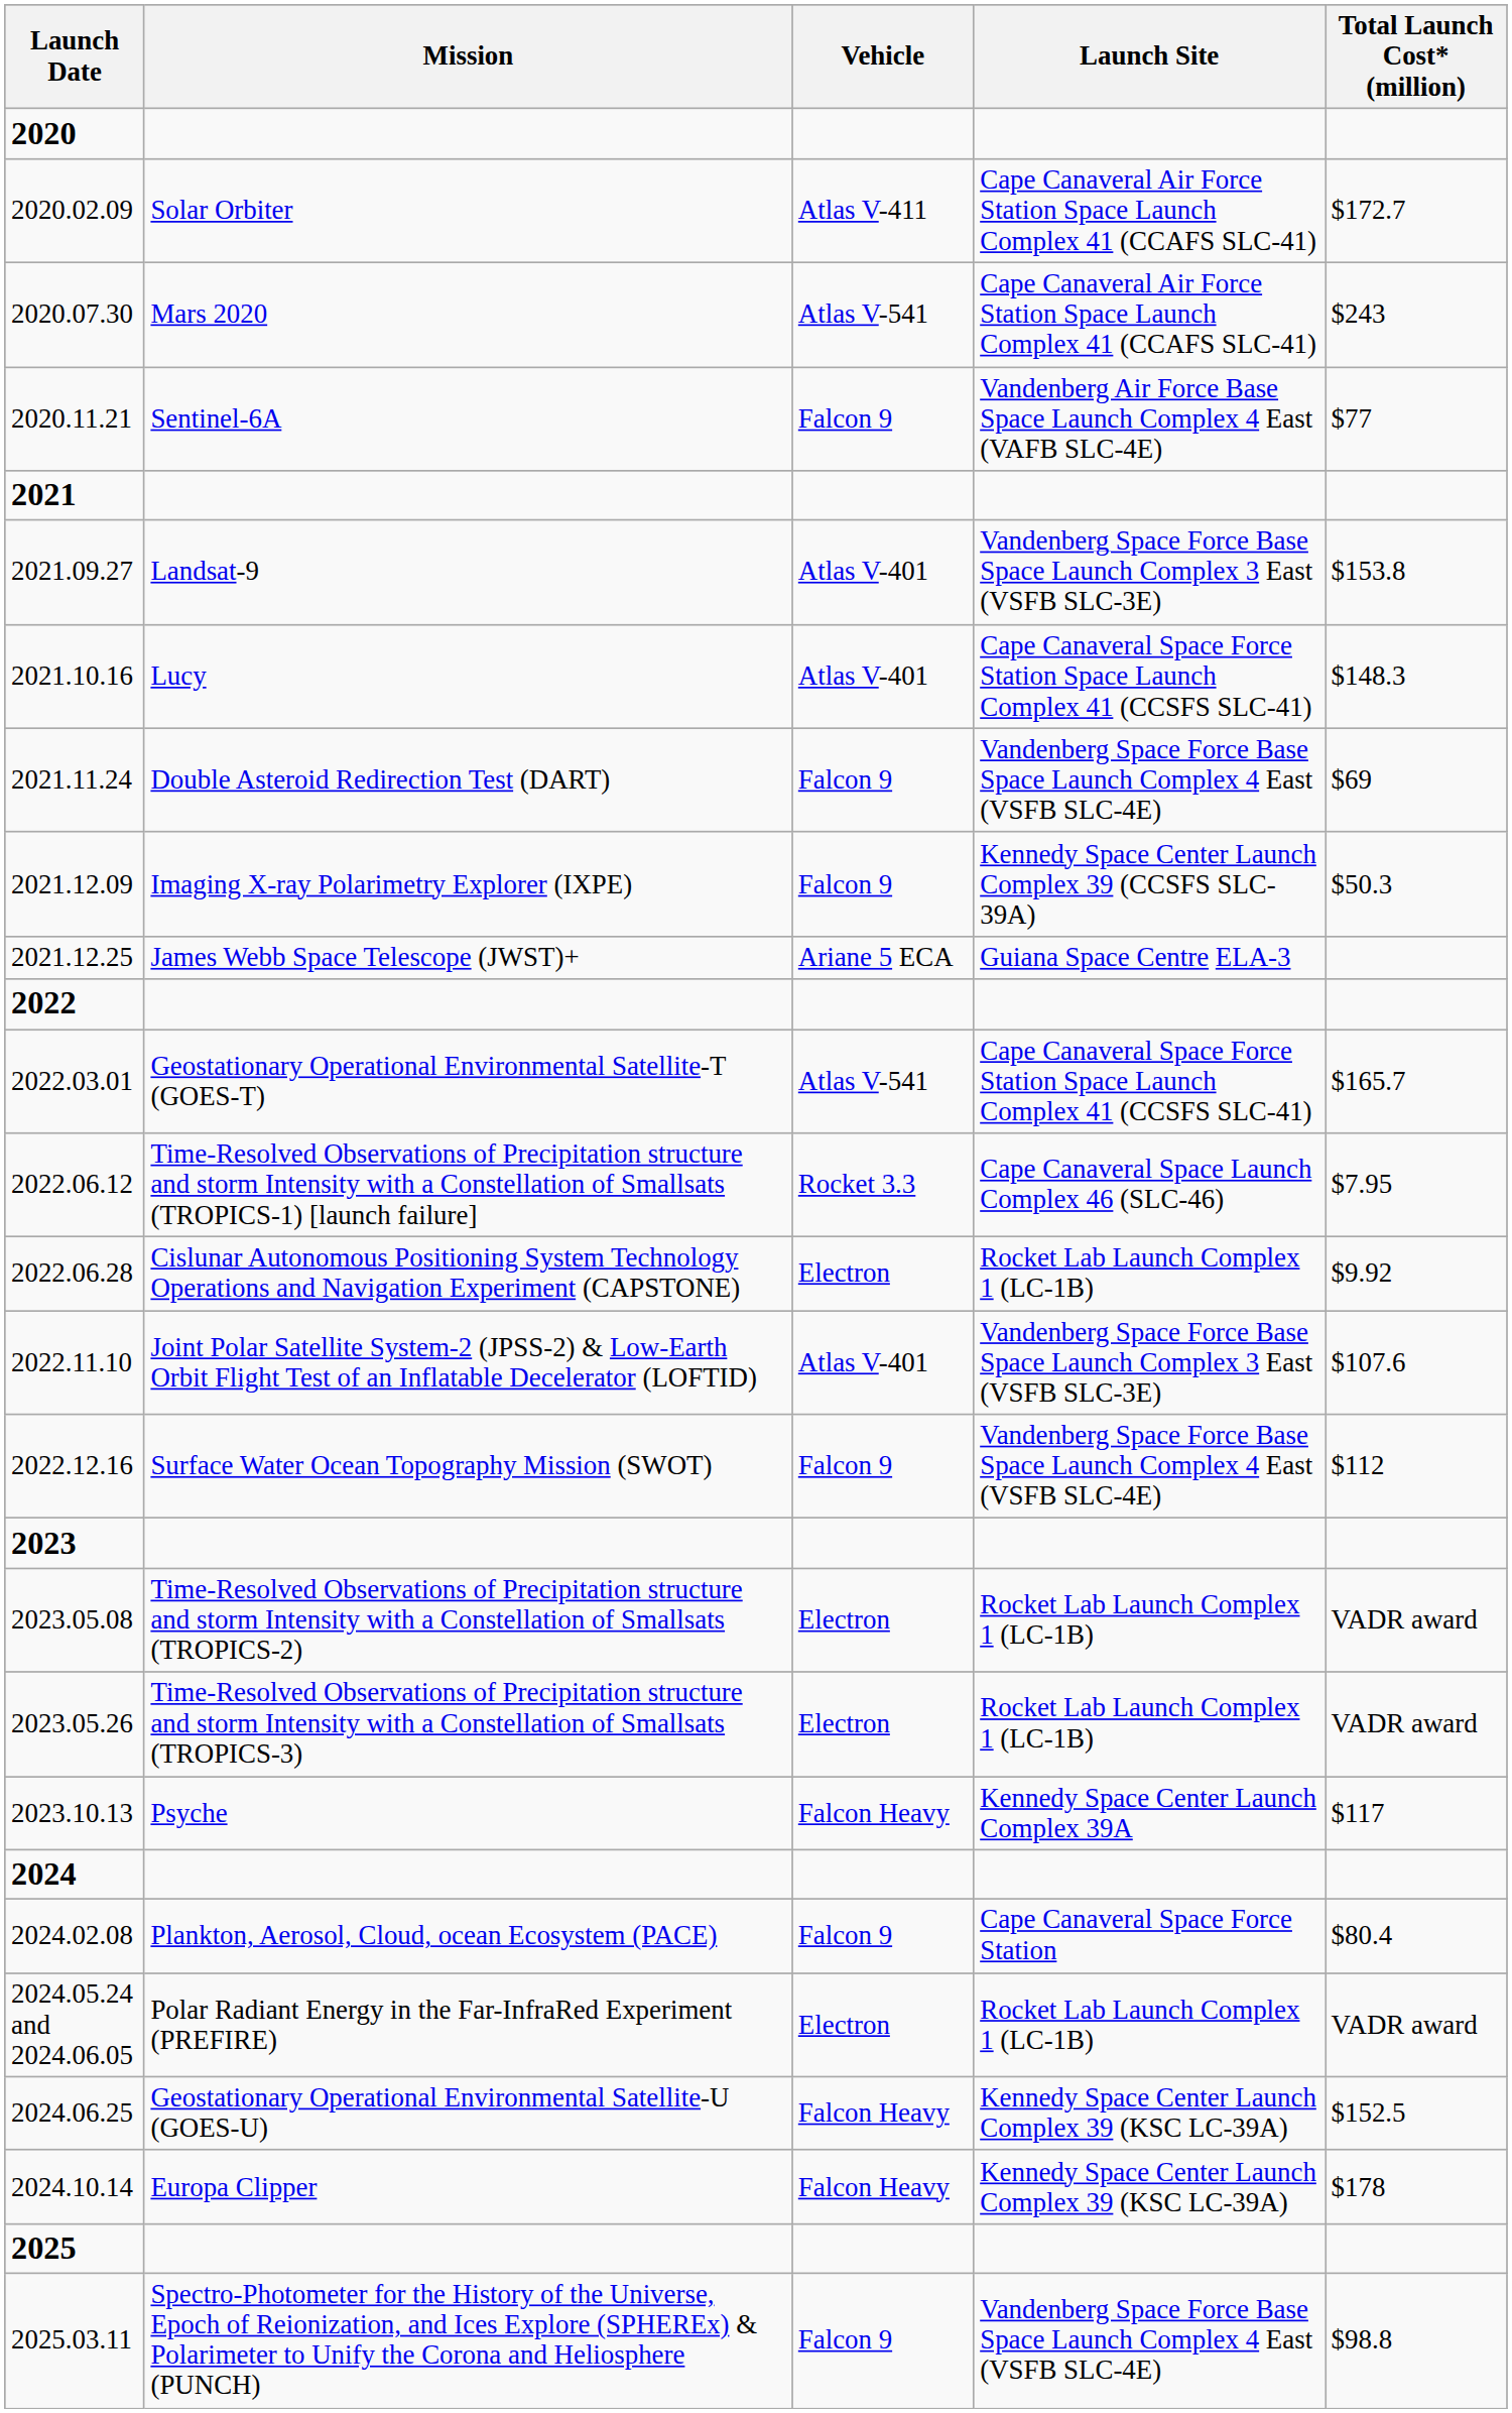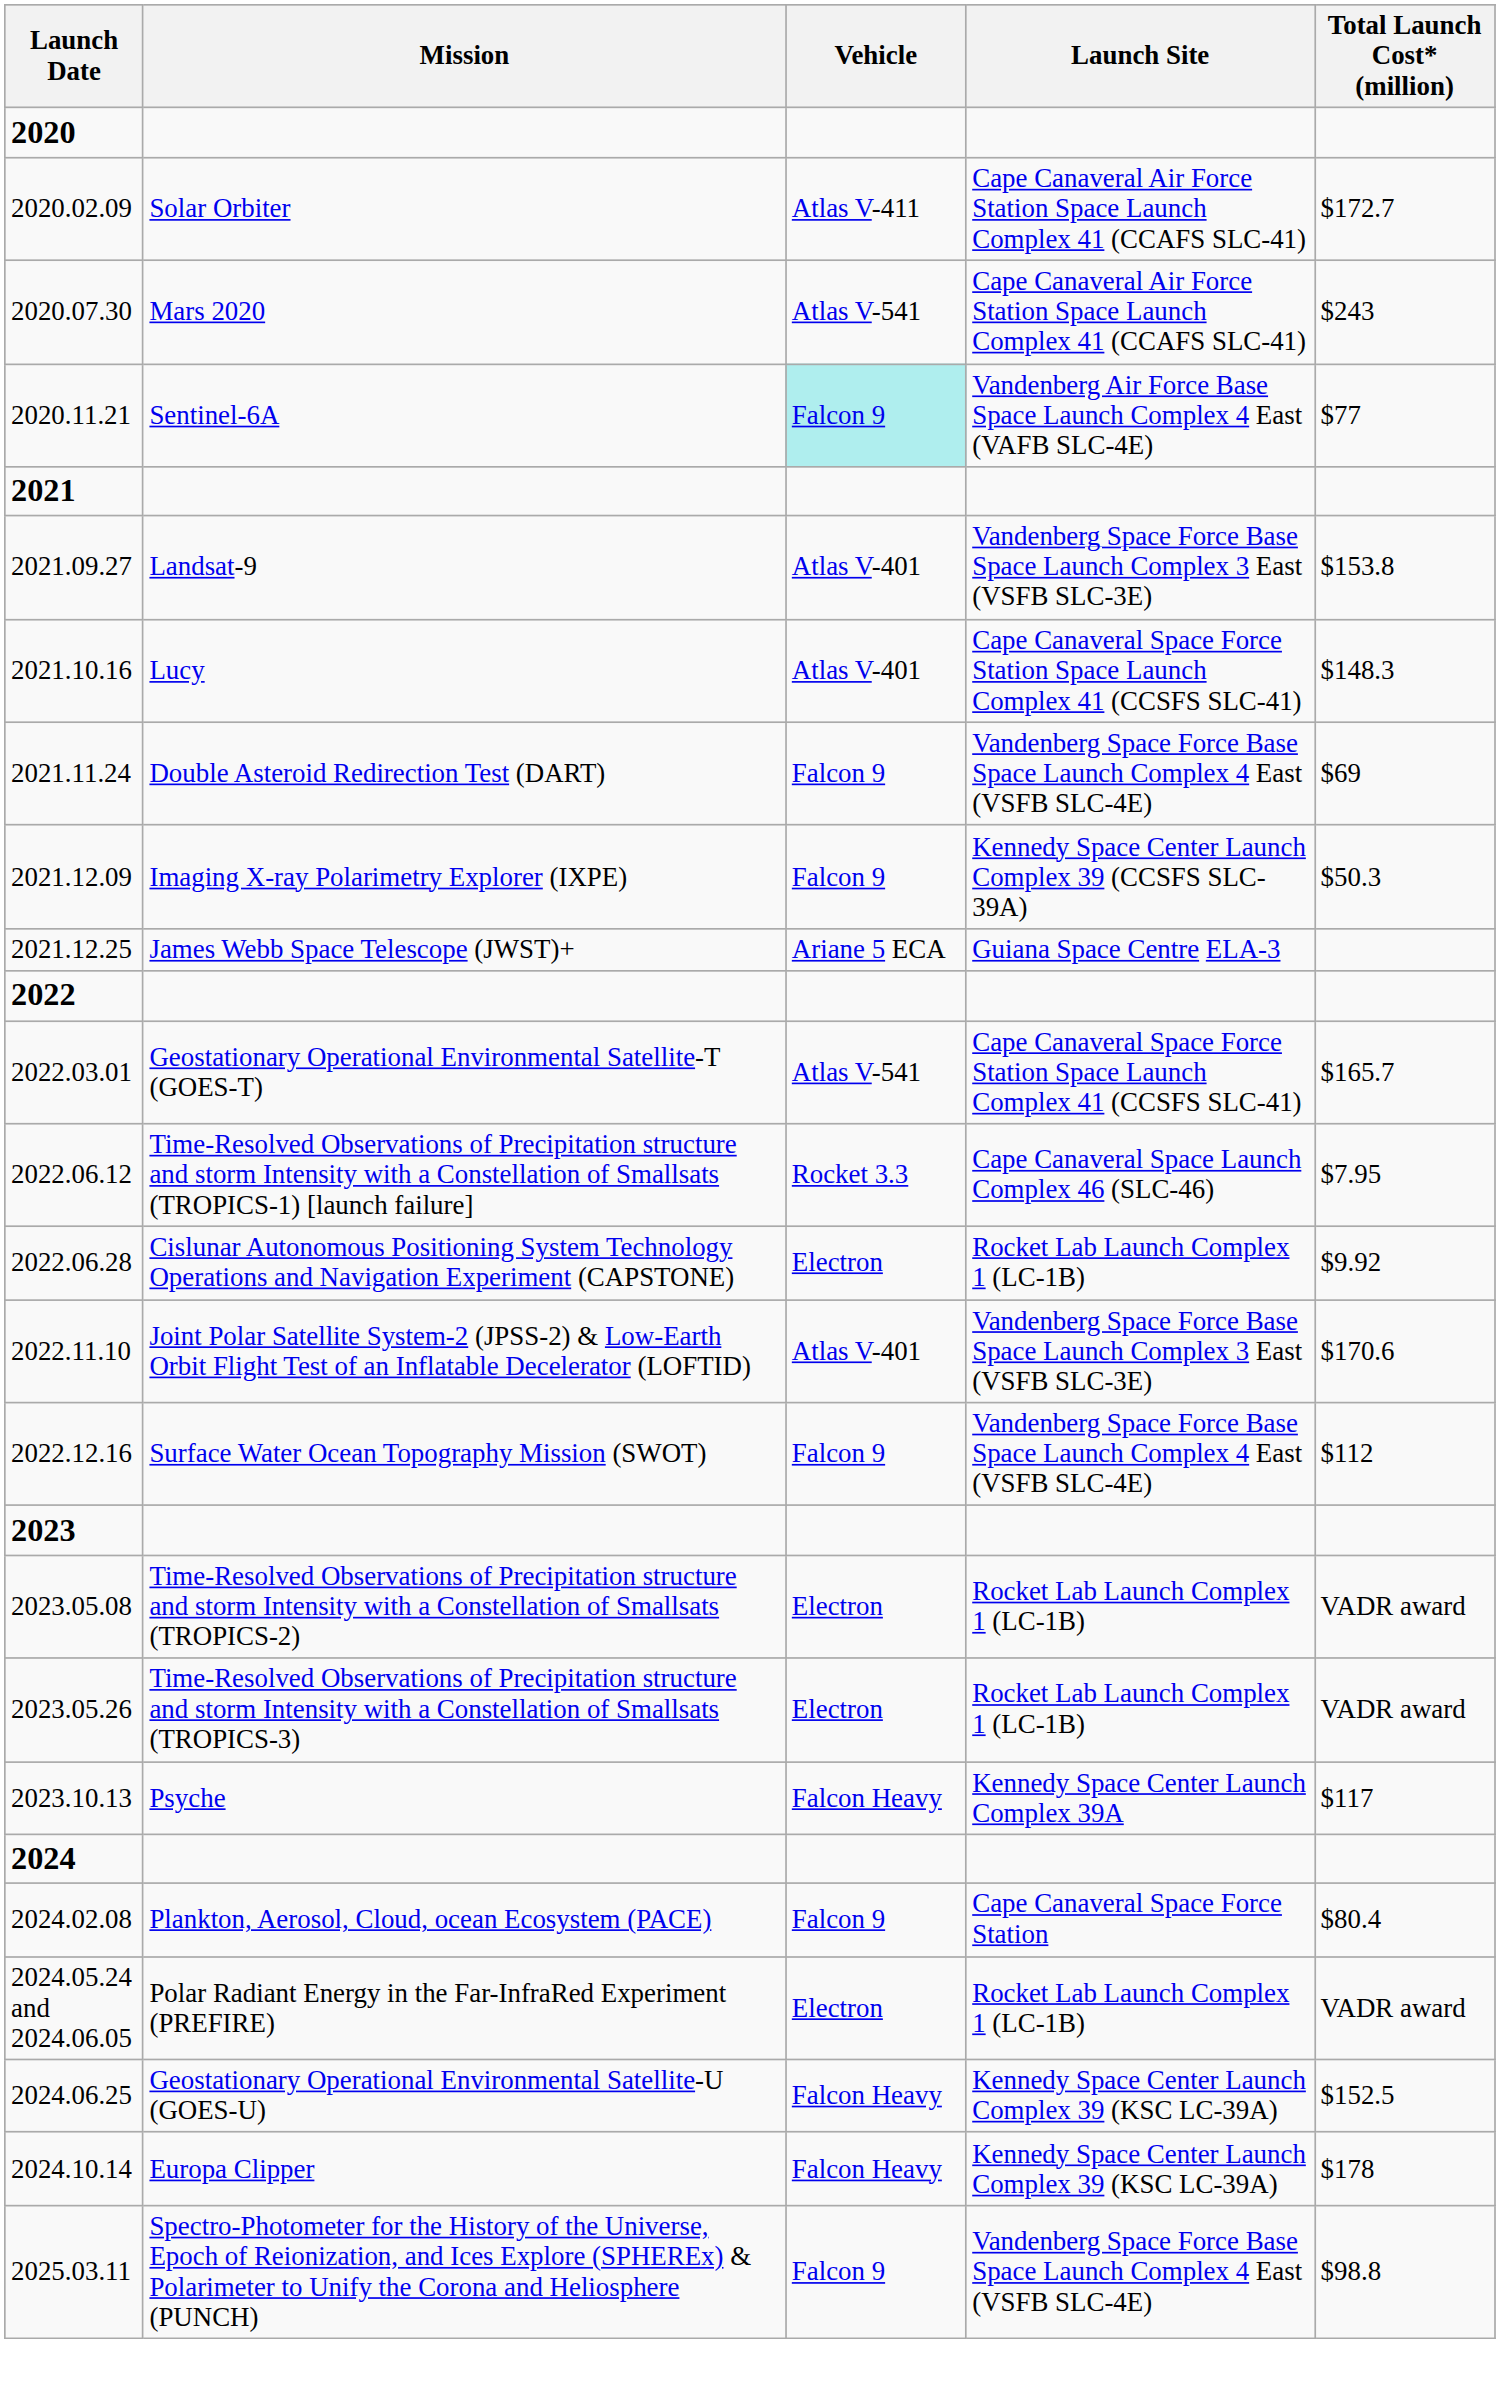2020.11.21 | Vehicle: no background -> paleturquoise background
2022.11.10 | Total Launch Cost* (million): $107.6 -> $170.6
- row: 2025
